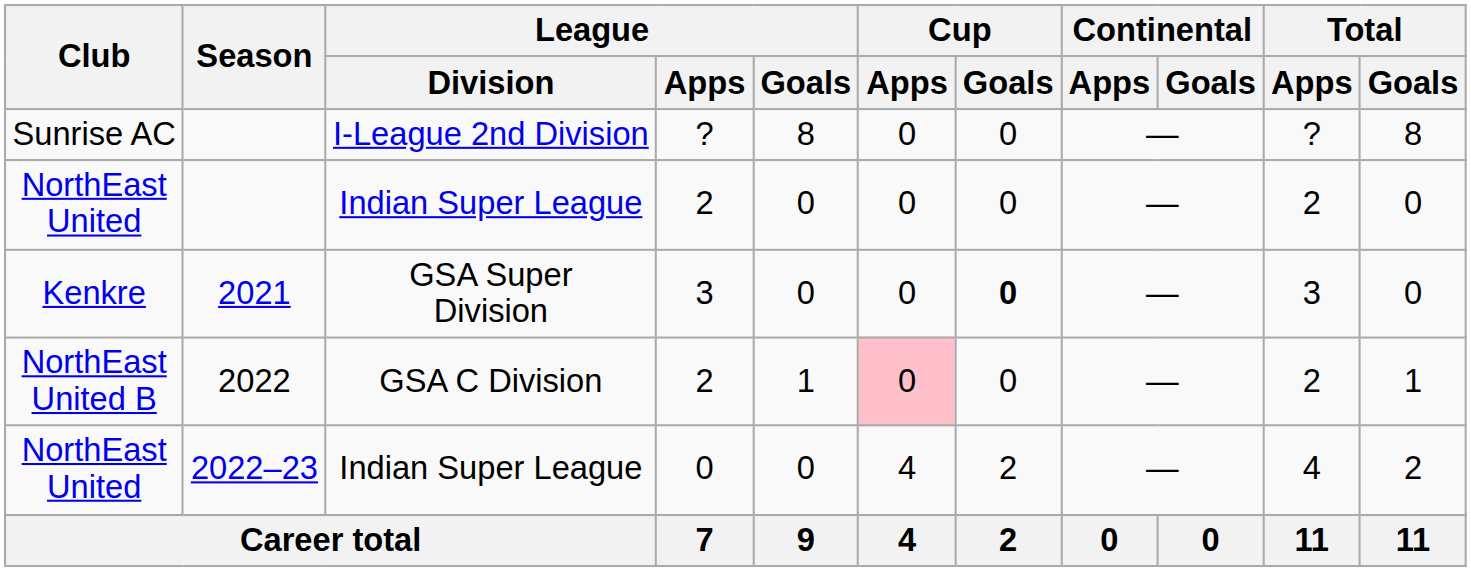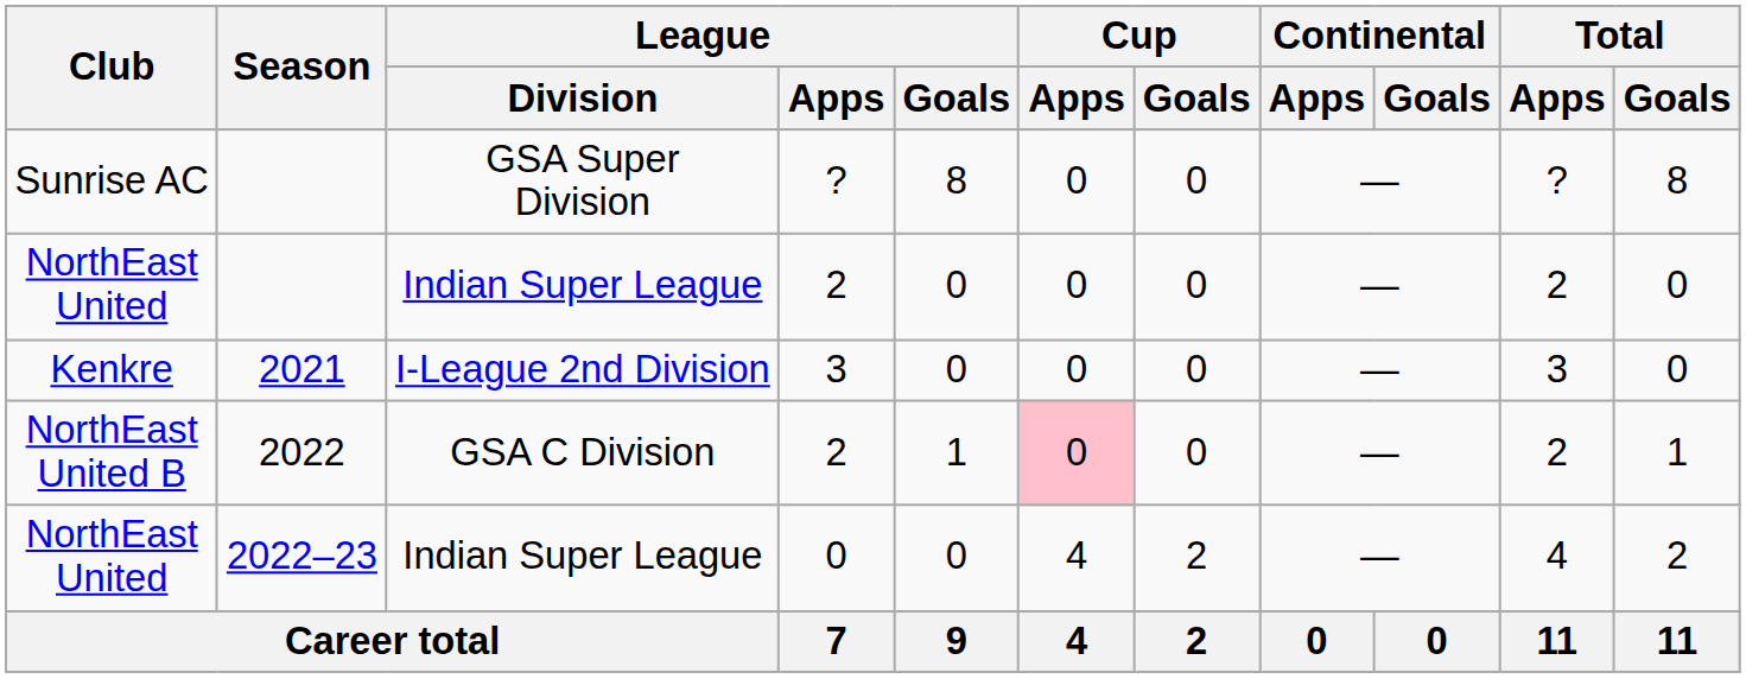Sunrise AC | League / Division: I-League 2nd Division -> GSA Super Division
Kenkre | League / Division: GSA Super Division -> I-League 2nd Division
Kenkre | Cup / Goals: bold -> normal
